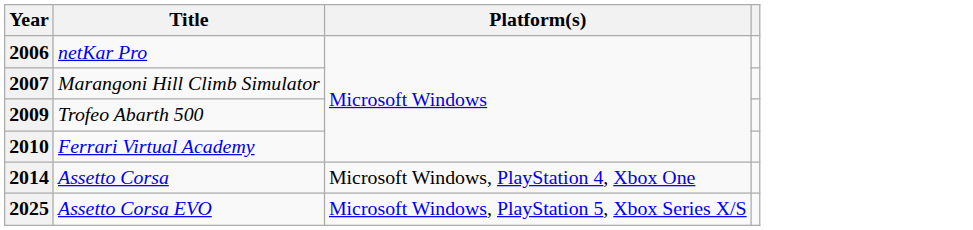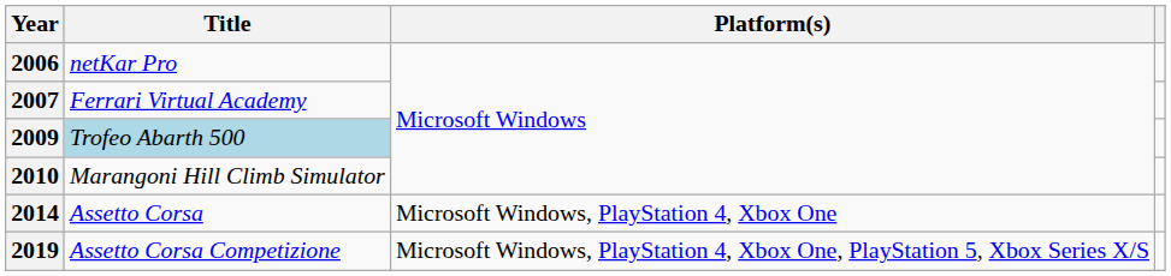2007 | Title: Marangoni Hill Climb Simulator -> Ferrari Virtual Academy
2009 | Title: no background -> lightblue background
2010 | Title: Ferrari Virtual Academy -> Marangoni Hill Climb Simulator
+ row: 2019 | Assetto Corsa Competizione | Microsoft Windows, PlayStation 4, Xbox One, PlayStation 5, Xbox Series X/S
- row: 2025 | Assetto Corsa EVO | Microsoft Windows, PlayStation 5, Xbox Series X/S
